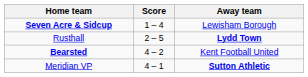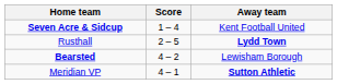Seven Acre & Sidcup | Away team: Lewisham Borough -> Kent Football United
Bearsted | Away team: Kent Football United -> Lewisham Borough
